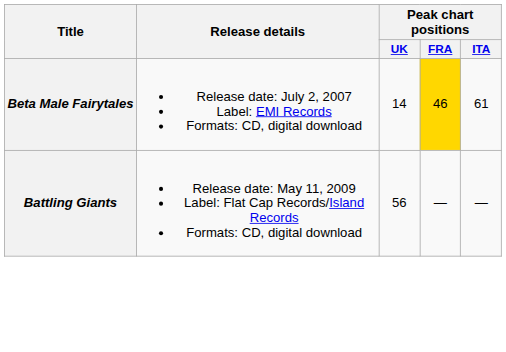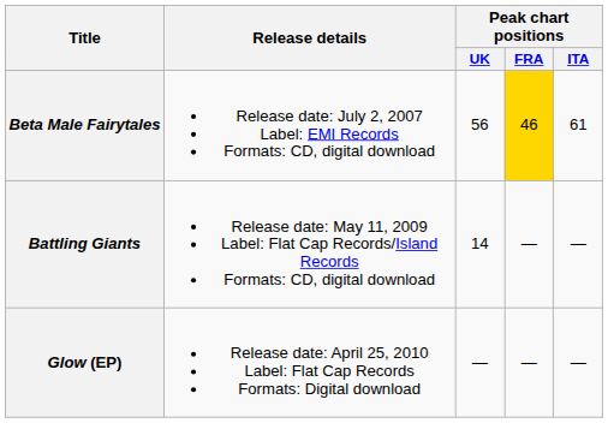Beta Male Fairytales | Peak chart positions / UK: 14 -> 56
Battling Giants | Peak chart positions / UK: 56 -> 14
+ row: Glow (EP) | Release date: April 25, 2010 Label: Flat Cap Records Formats: Digital download | — | — | —
